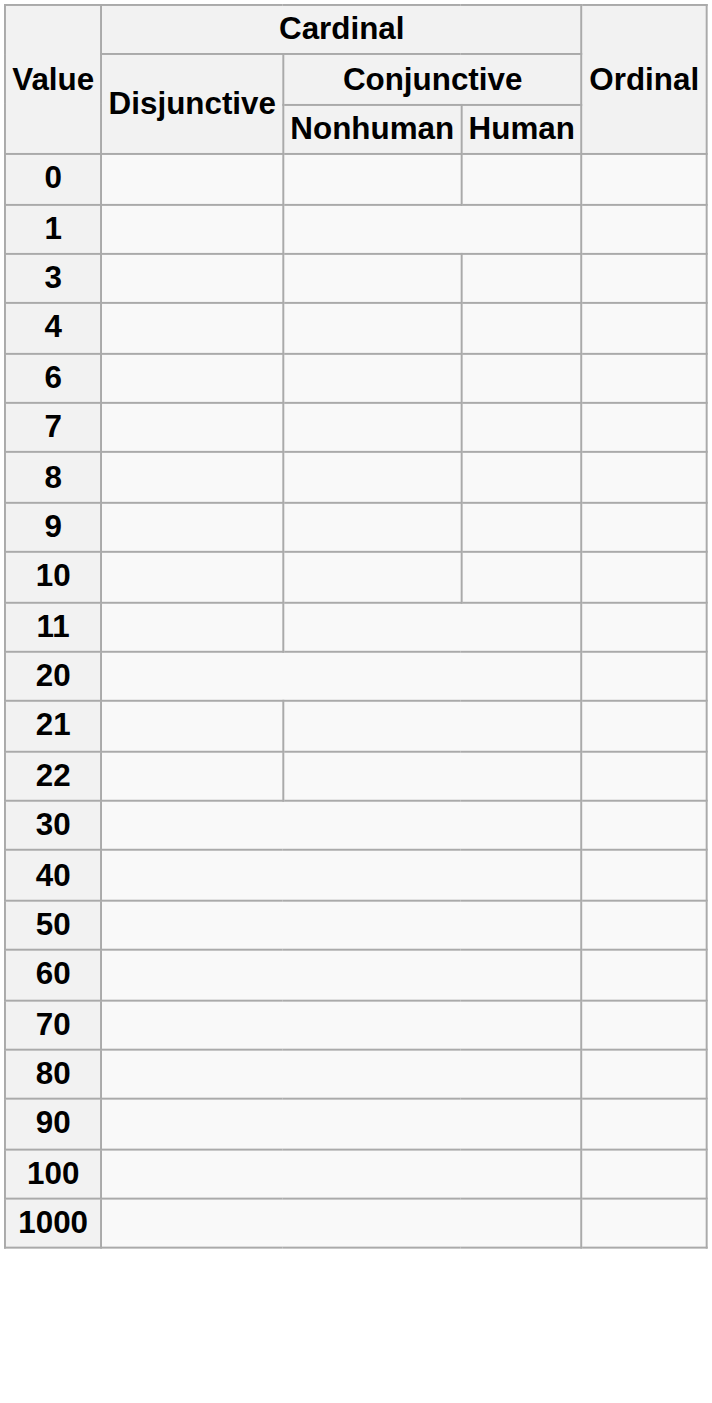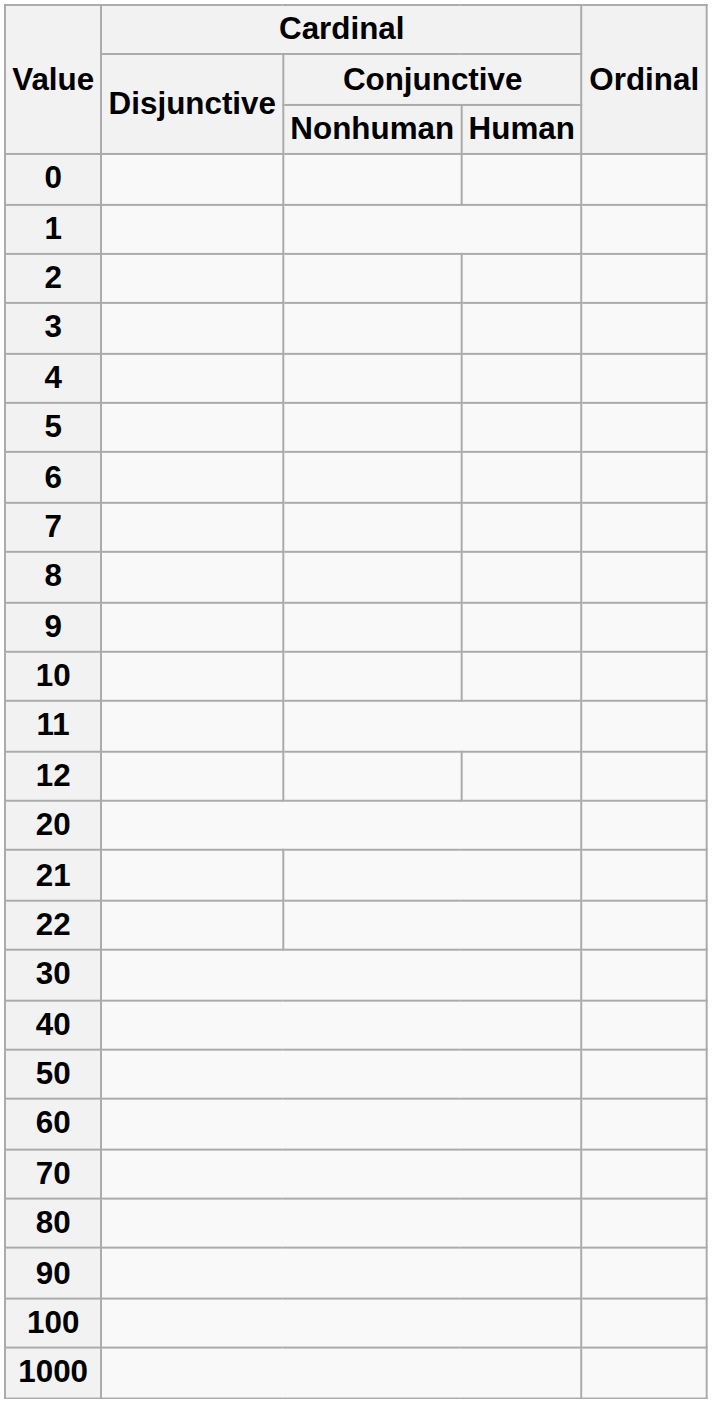+ row: 2
+ row: 5
+ row: 12
